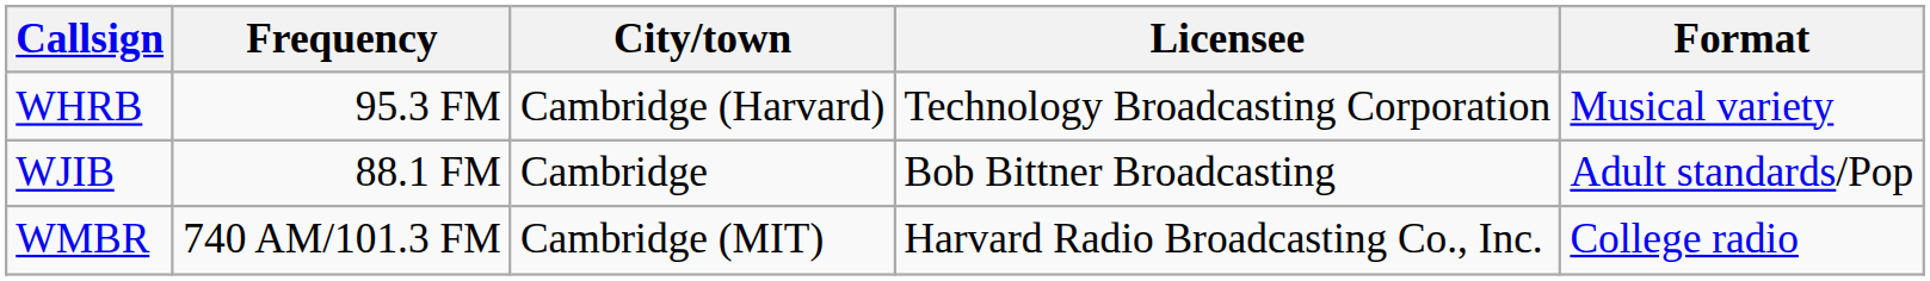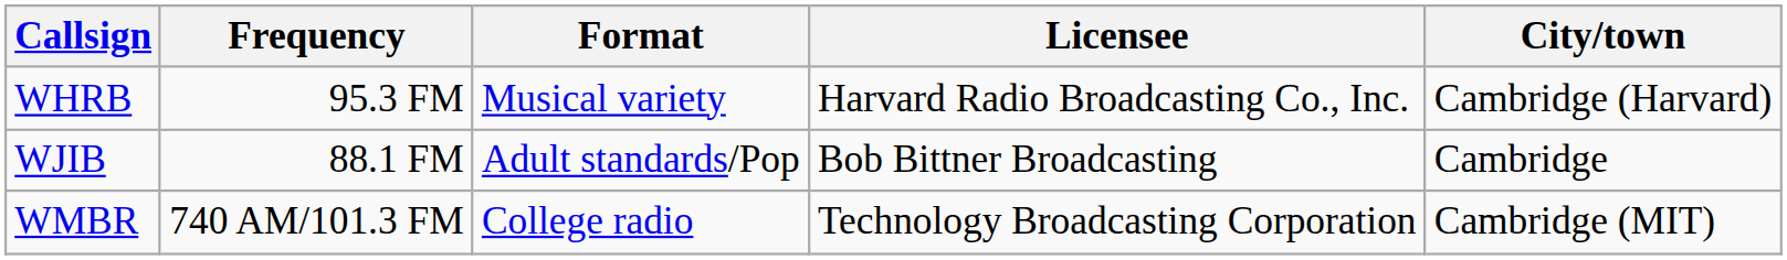columns swapped: City/town <-> Format
WHRB | Licensee: Technology Broadcasting Corporation -> Harvard Radio Broadcasting Co., Inc.
WMBR | Licensee: Harvard Radio Broadcasting Co., Inc. -> Technology Broadcasting Corporation
